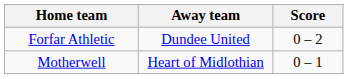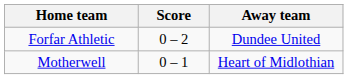columns swapped: Score <-> Away team
